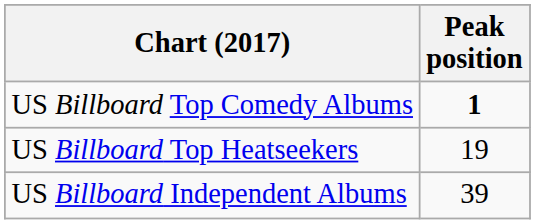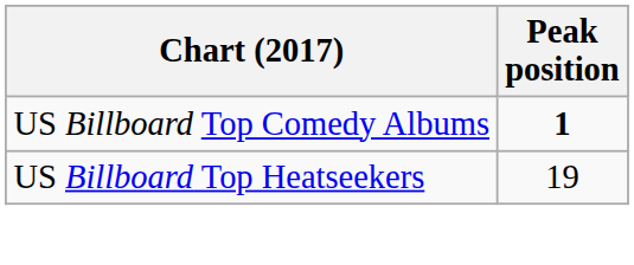- row: US Billboard Independent Albums | 39
